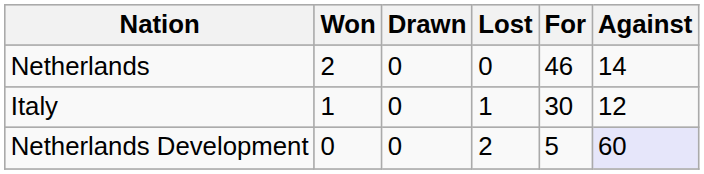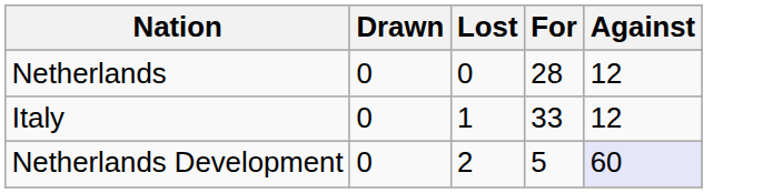- column: Won | 2 | 1 | 0
Netherlands | For: 46 -> 28
Netherlands | Against: 14 -> 12
Italy | For: 30 -> 33
